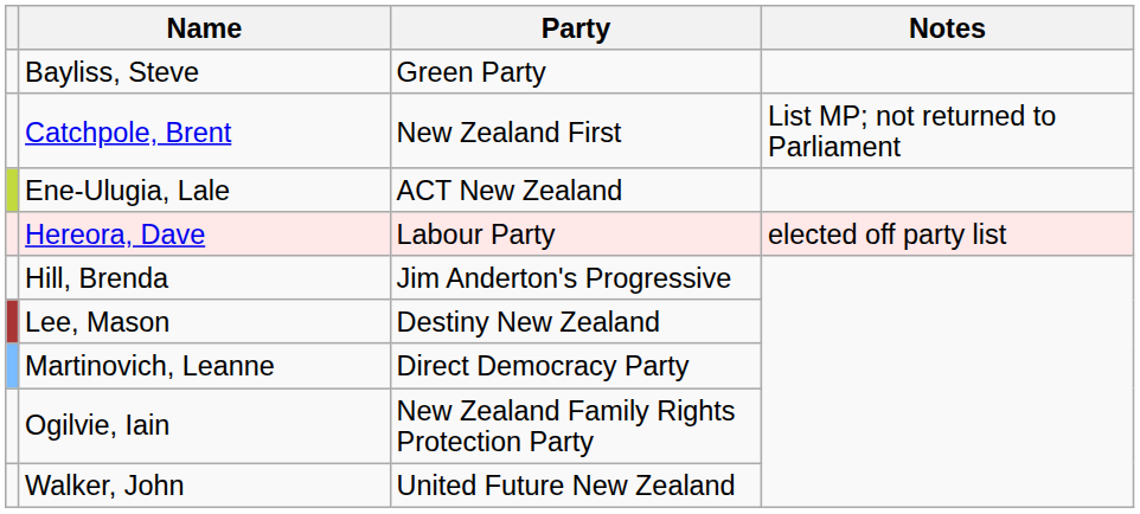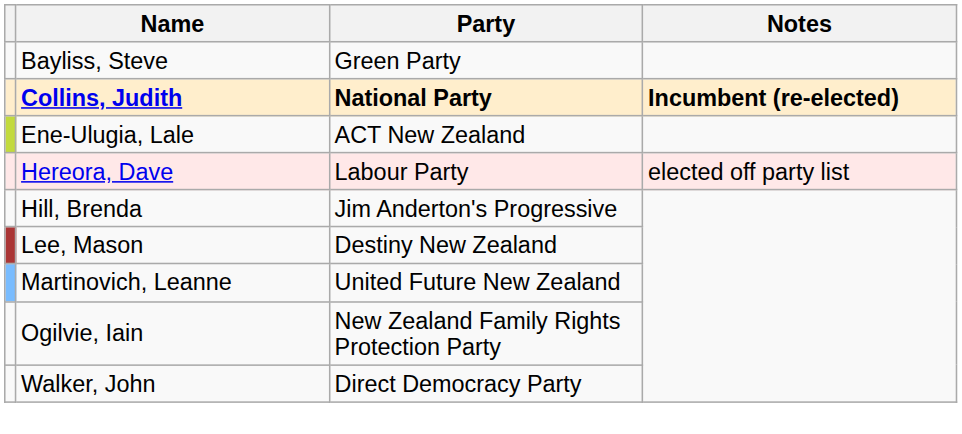- row: Catchpole, Brent | New Zealand First | List MP; not returned to Parliament
+ row: Collins, Judith | National Party | Incumbent (re-elected)
Martinovich, Leanne | Party: Direct Democracy Party -> United Future New Zealand
Walker, John | Party: United Future New Zealand -> Direct Democracy Party
